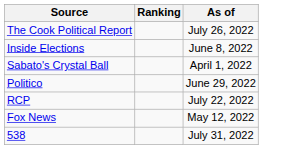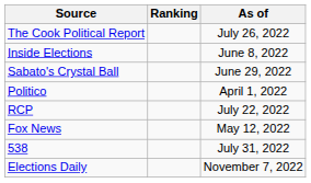Sabato's Crystal Ball | As of: April 1, 2022 -> June 29, 2022
Politico | As of: June 29, 2022 -> April 1, 2022
+ row: Elections Daily | November 7, 2022
